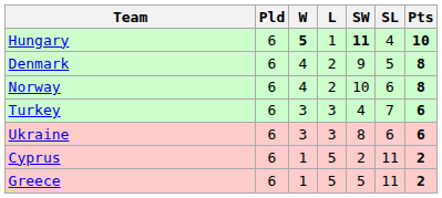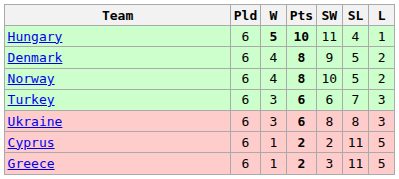columns swapped: L <-> Pts
Hungary | SW: bold -> normal
Norway | SL: 6 -> 5
Turkey | SW: 4 -> 6
Ukraine | SL: 6 -> 8
Greece | SW: 5 -> 3
